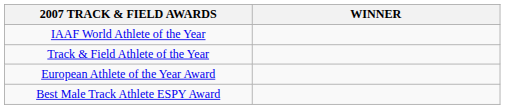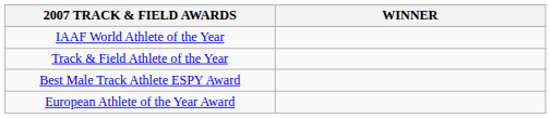rows swapped: European Athlete of the Year Award <-> Best Male Track Athlete ESPY Award
